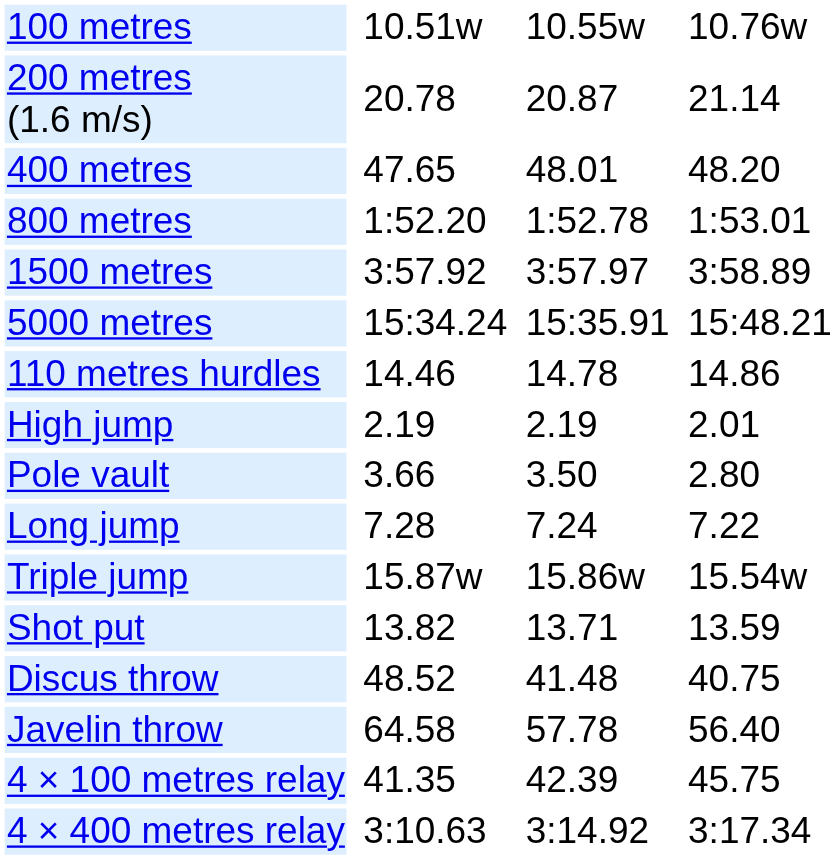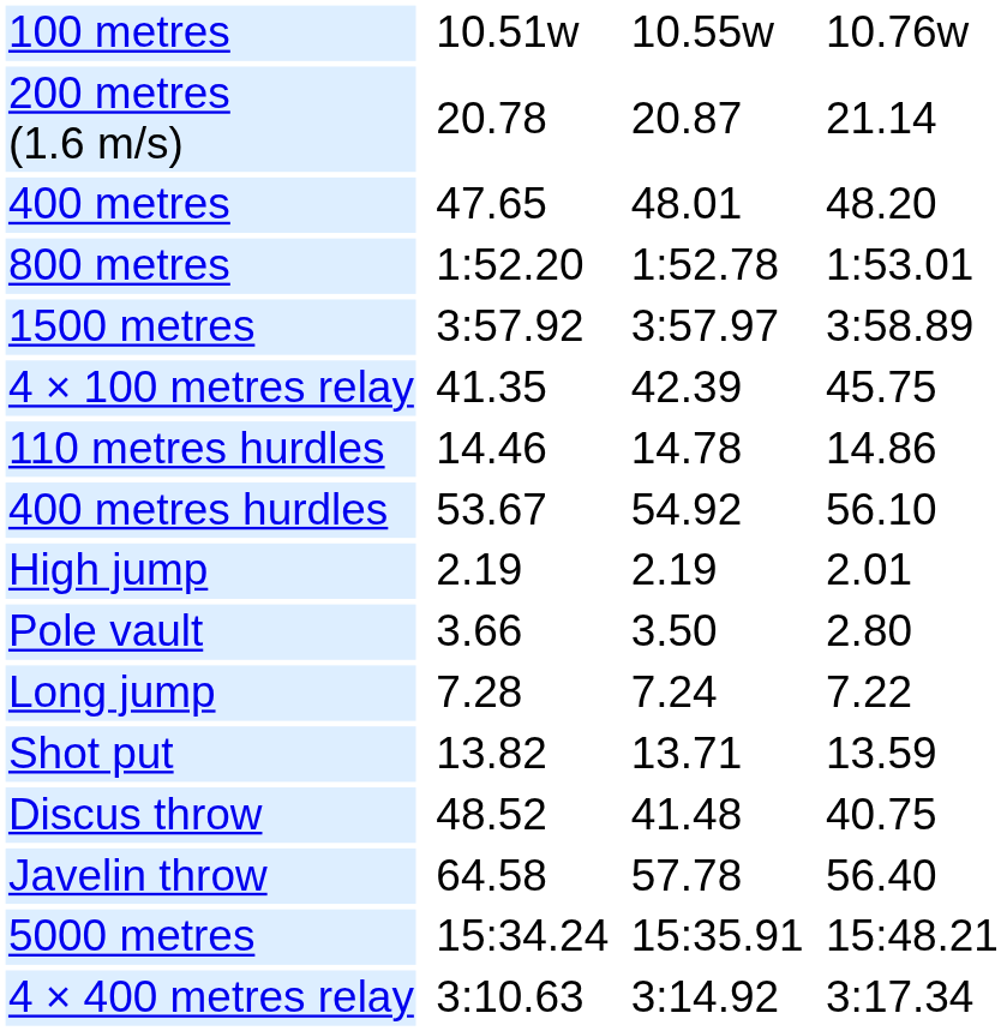rows swapped: 5000 metres <-> 4 × 100 metres relay
+ row: 400 metres hurdles | 53.67 | 54.92 | 56.10
- row: Triple jump | 15.87w | 15.86w | 15.54w
